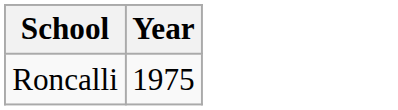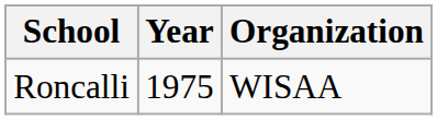+ column: Organization | WISAA
